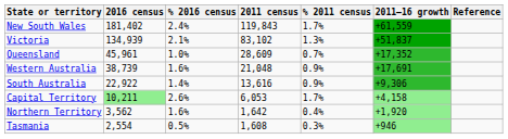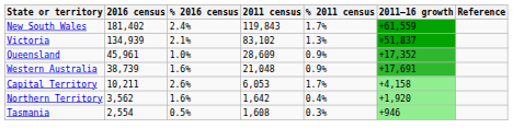Queensland | % 2011 census: 0.7% -> 0.9%
- row: South Australia | 22,922 | 1.4% | 13,616 | 0.9% | +9,306
Capital Territory | 2016 census: lightgreen background -> no background
